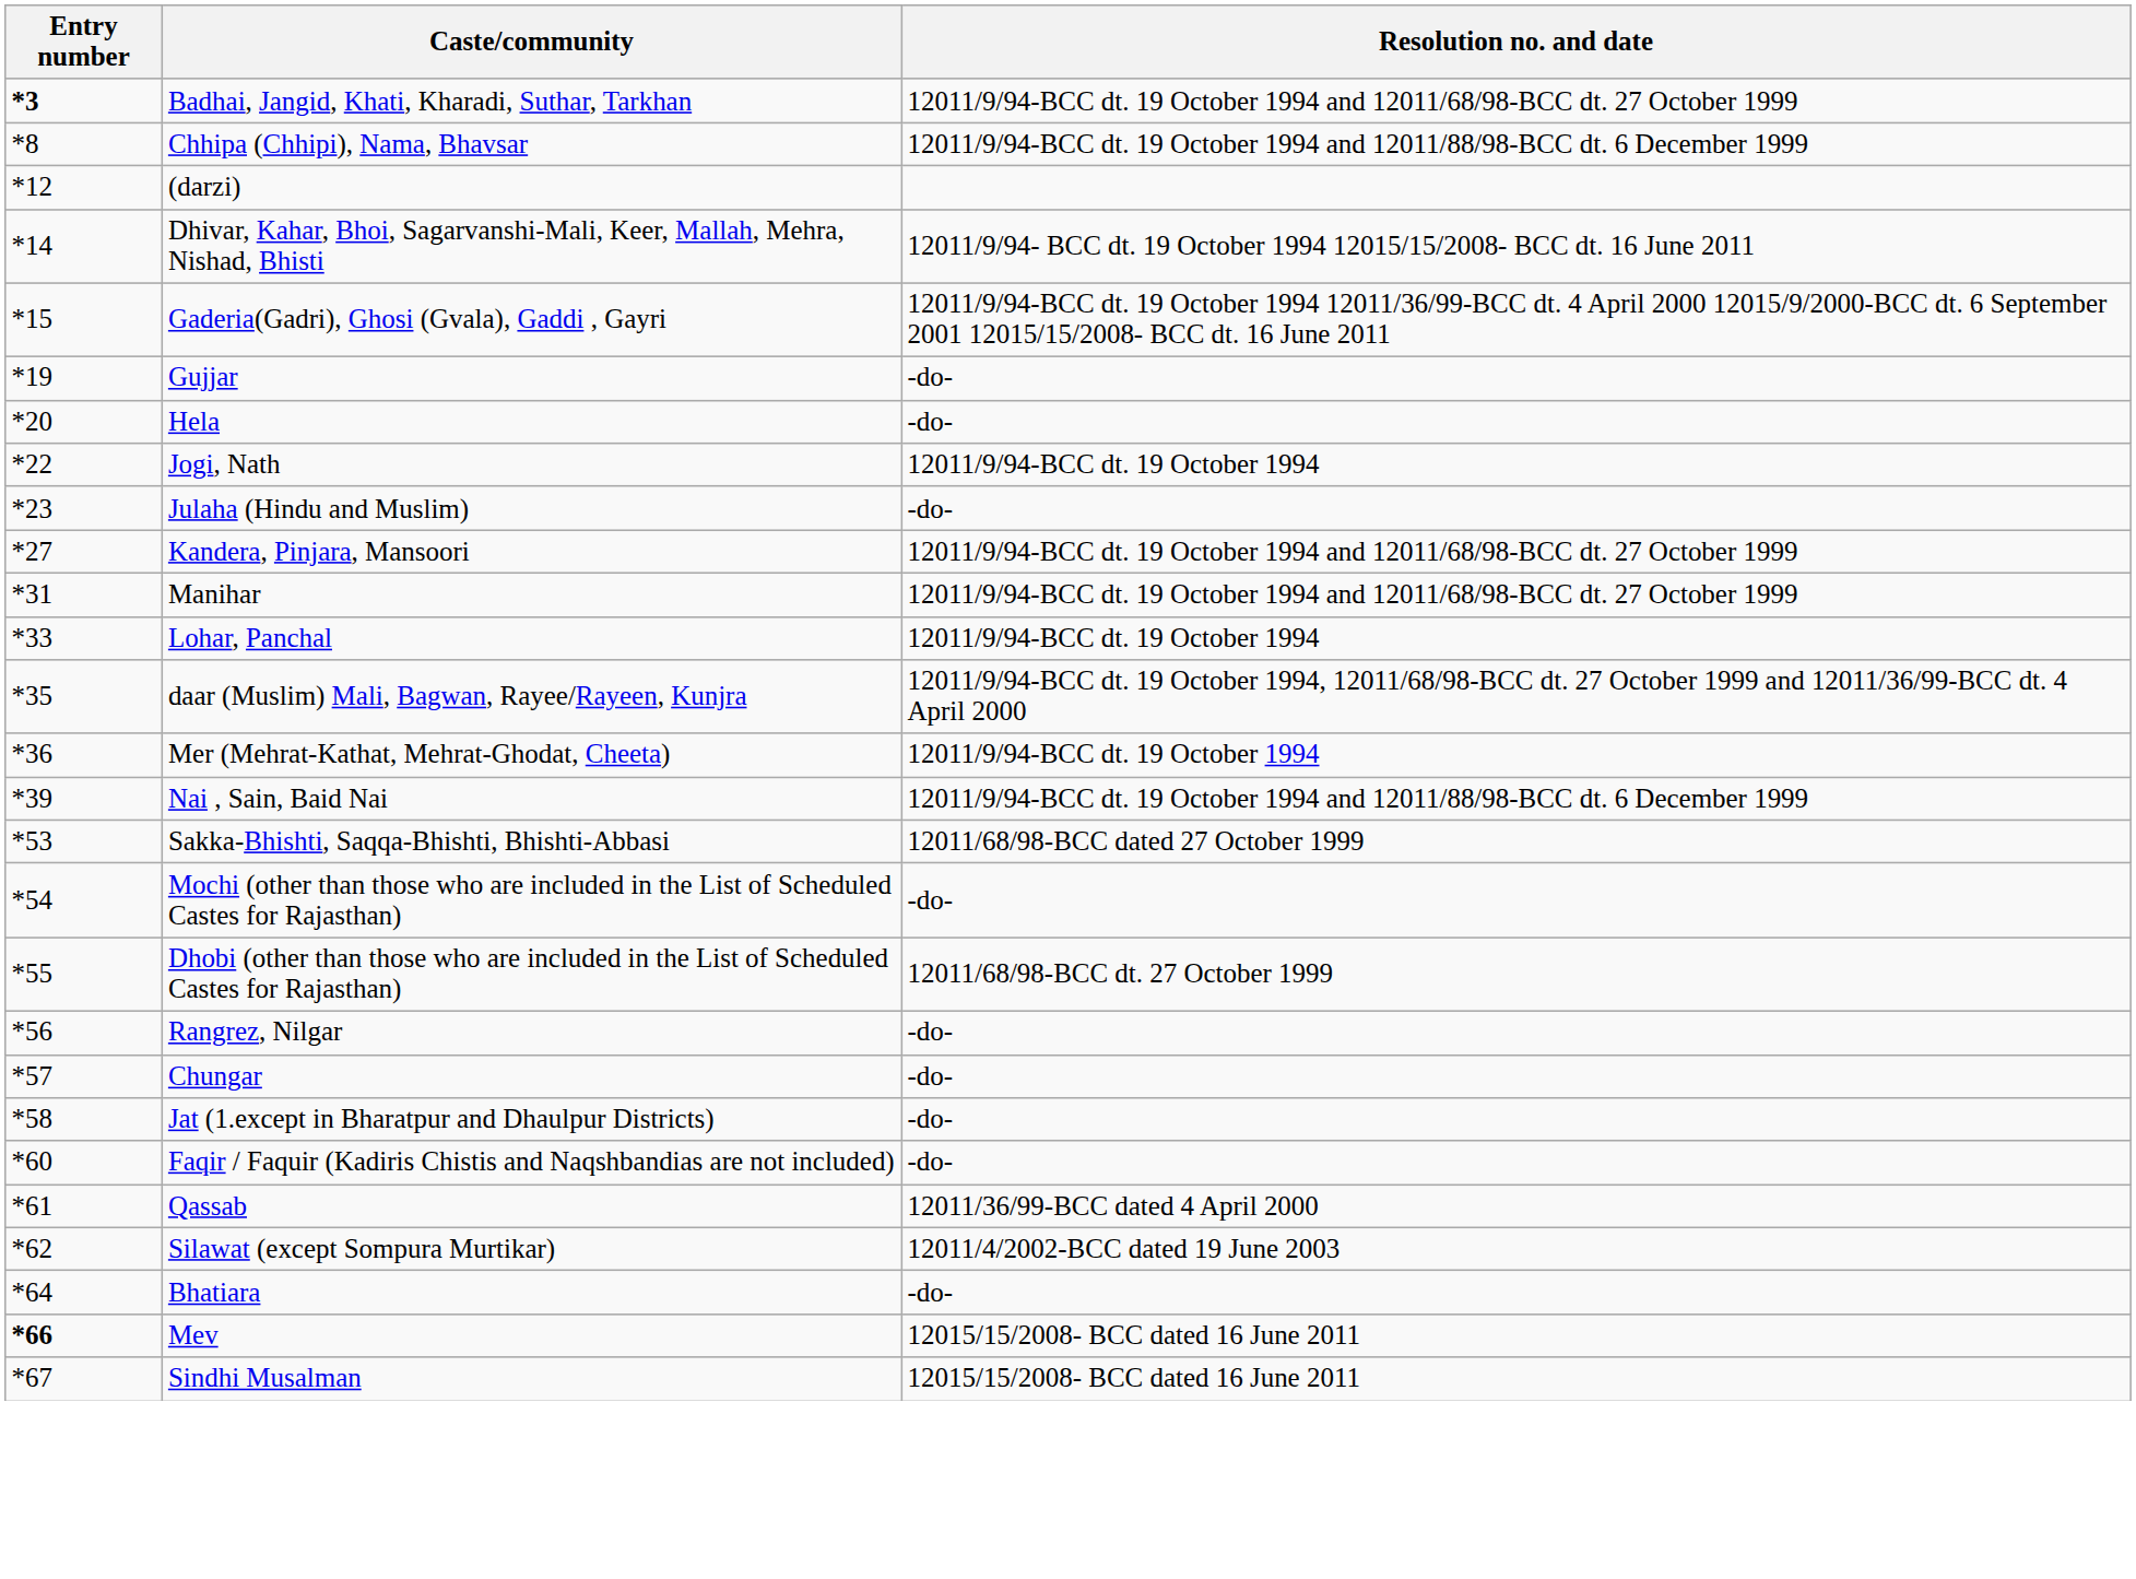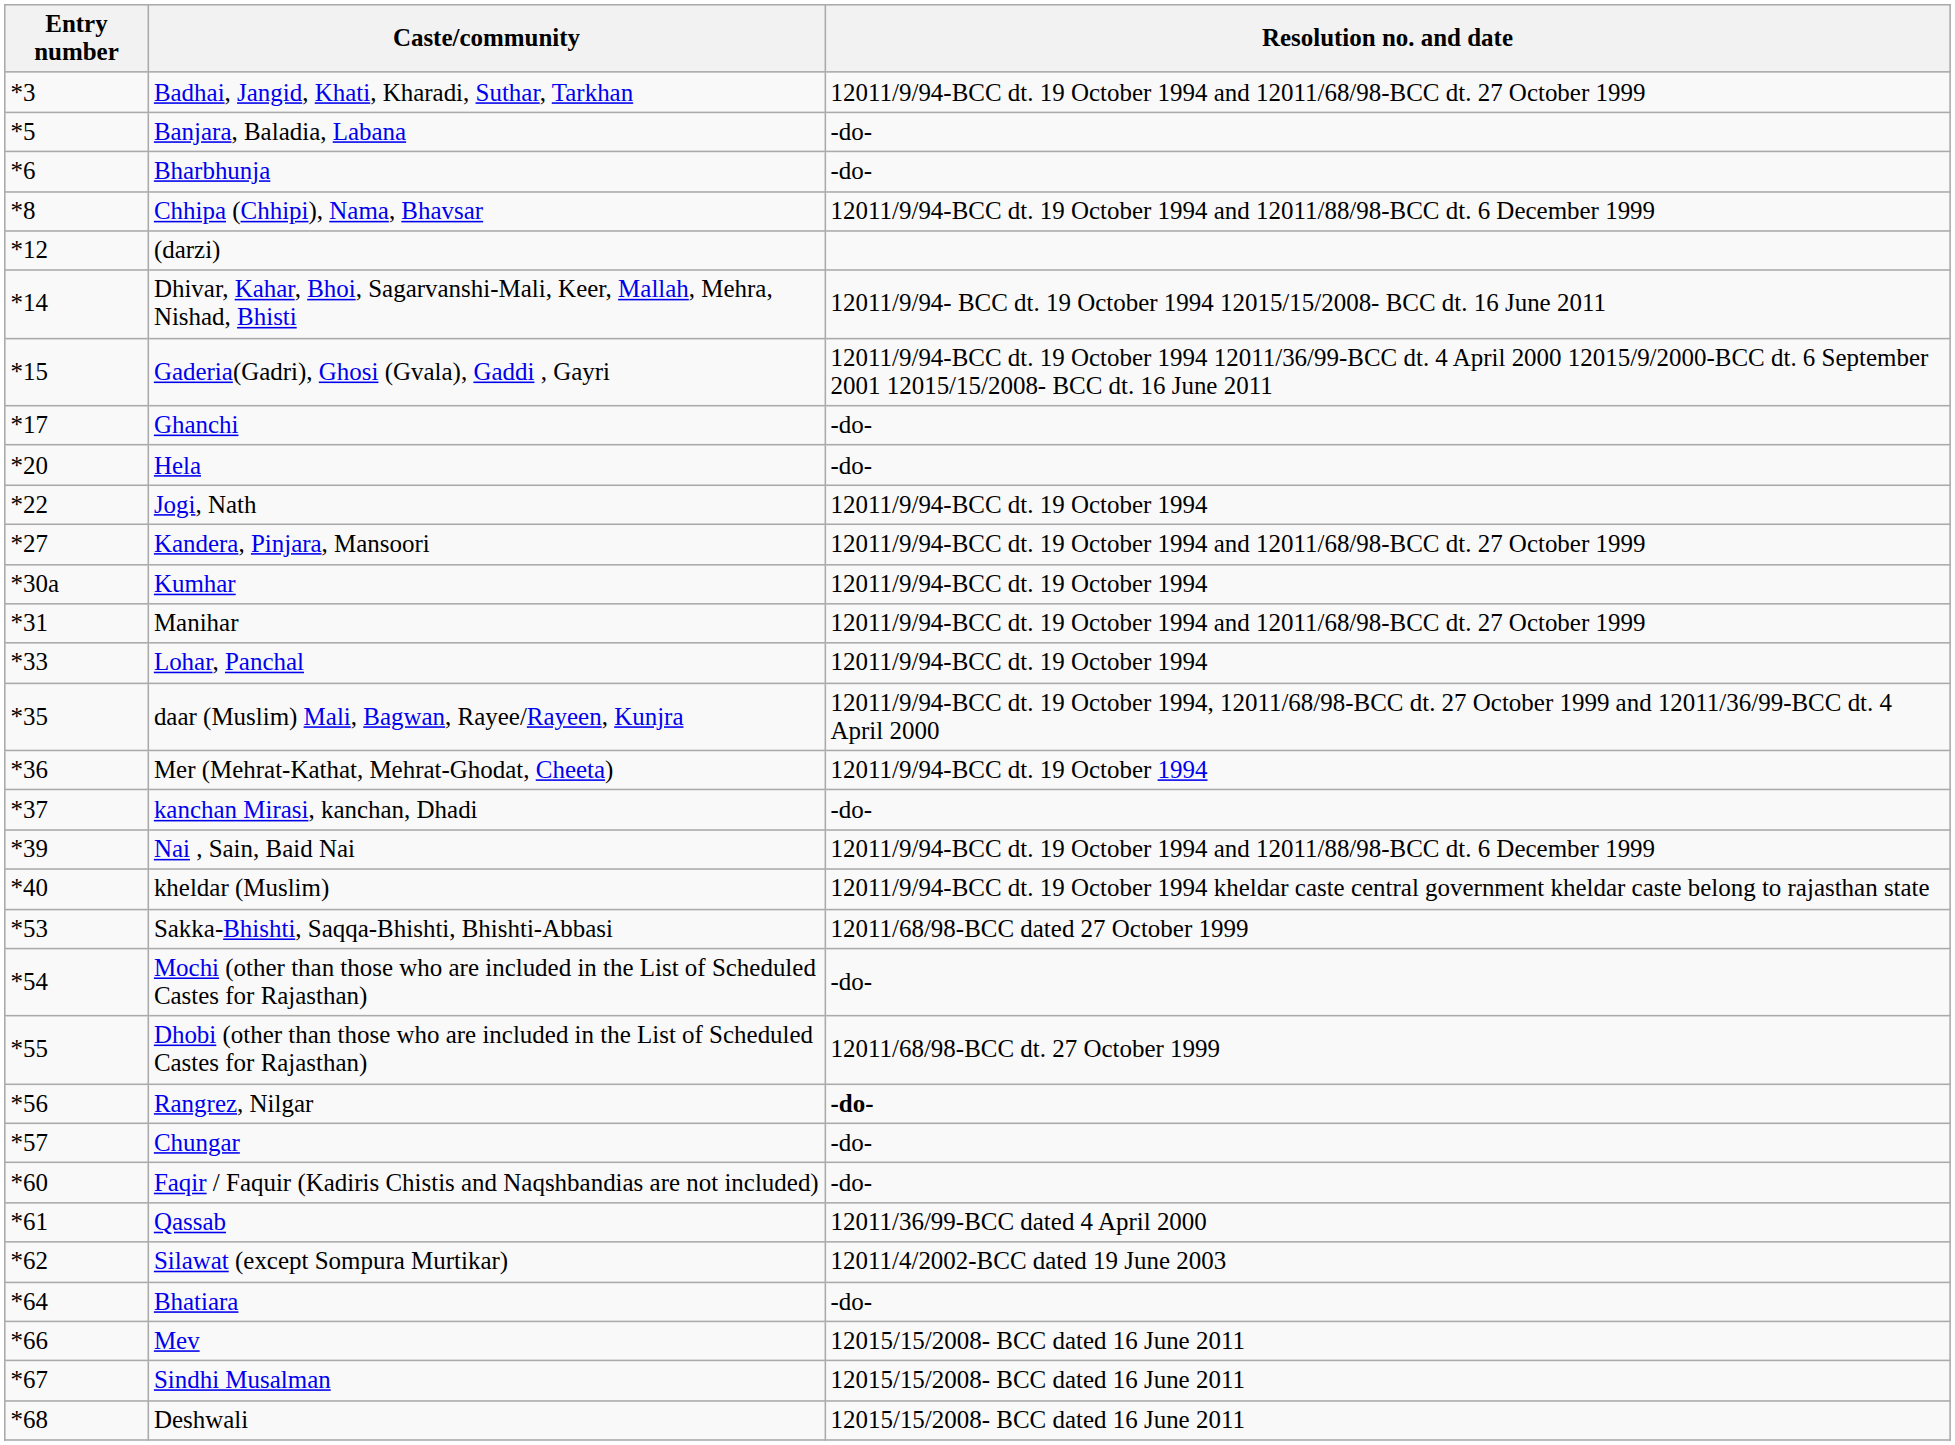Badhai, Jangid, Khati, Kharadi, Suthar, Tarkhan | Entry number: bold -> normal
+ row: *5 | Banjara, Baladia, Labana | -do-
+ row: *6 | Bharbhunja | -do-
+ row: *17 | Ghanchi | -do-
- row: *19 | Gujjar | -do-
- row: *23 | Julaha (Hindu and Muslim) | -do-
+ row: *30a | Kumhar | 12011/9/94-BCC dt. 19 October 1994
+ row: *37 | kanchan Mirasi, kanchan, Dhadi | -do-
+ row: *40 | kheldar (Muslim) | 12011/9/94-BCC dt. 19 October 1994 kheldar caste central government kheldar caste belong to rajasthan state
Rangrez, Nilgar | Resolution no. and date: normal -> bold
- row: *58 | Jat (1.except in Bharatpur and Dhaulpur Districts) | -do-
Mev | Entry number: bold -> normal
+ row: *68 | Deshwali | 12015/15/2008- BCC dated 16 June 2011
